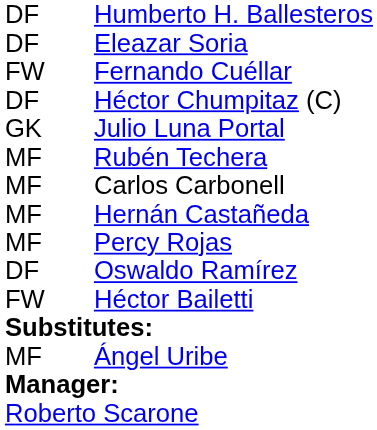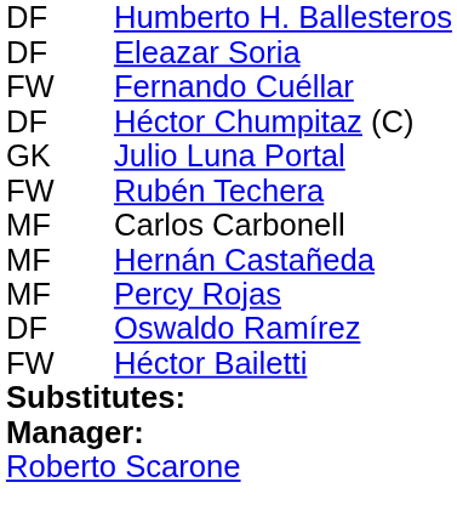Rubén Techera | column 1: MF -> FW
- row: MF | Ángel Uribe
